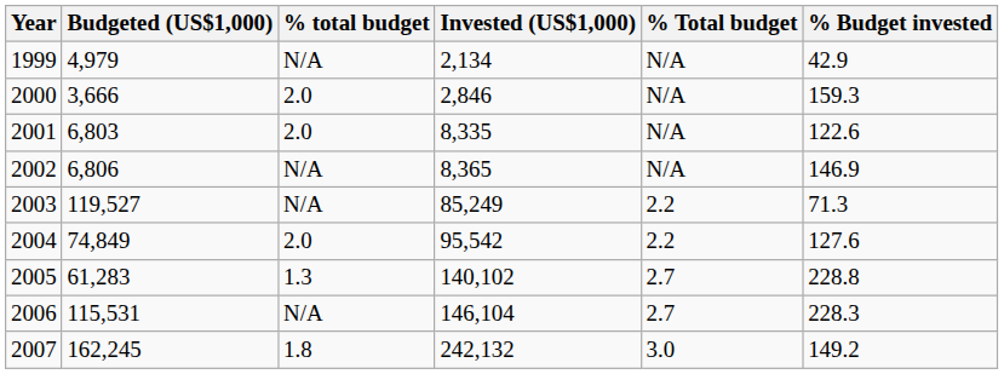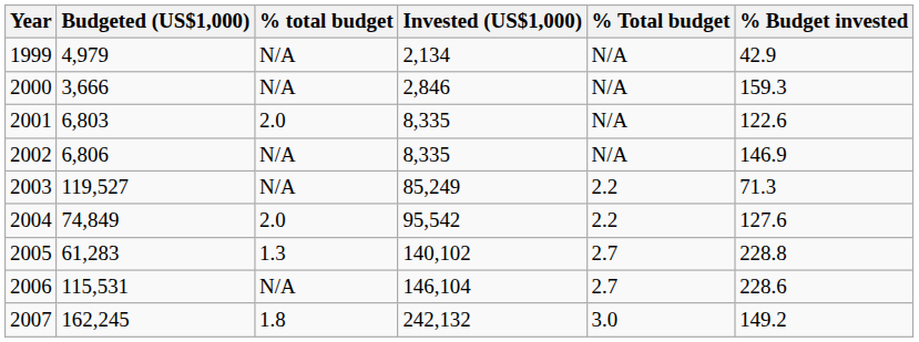2000 | % total budget: 2.0 -> N/A
2002 | Invested (US$1,000): 8,365 -> 8,335
2006 | % Budget invested: 228.3 -> 228.6
